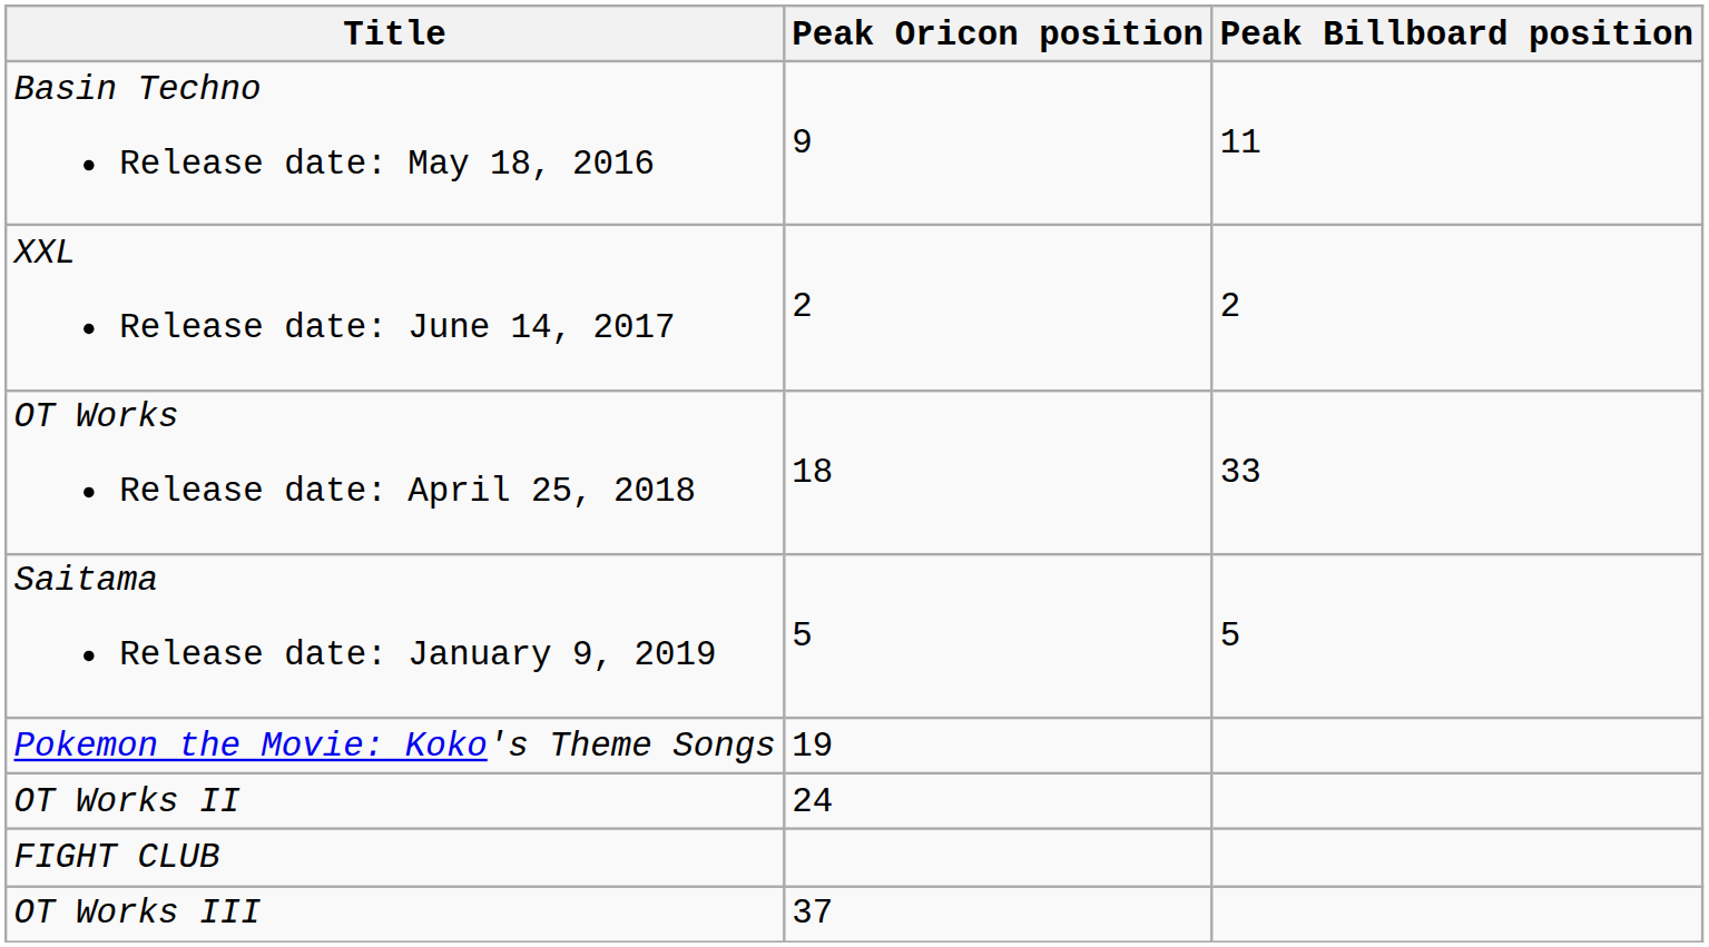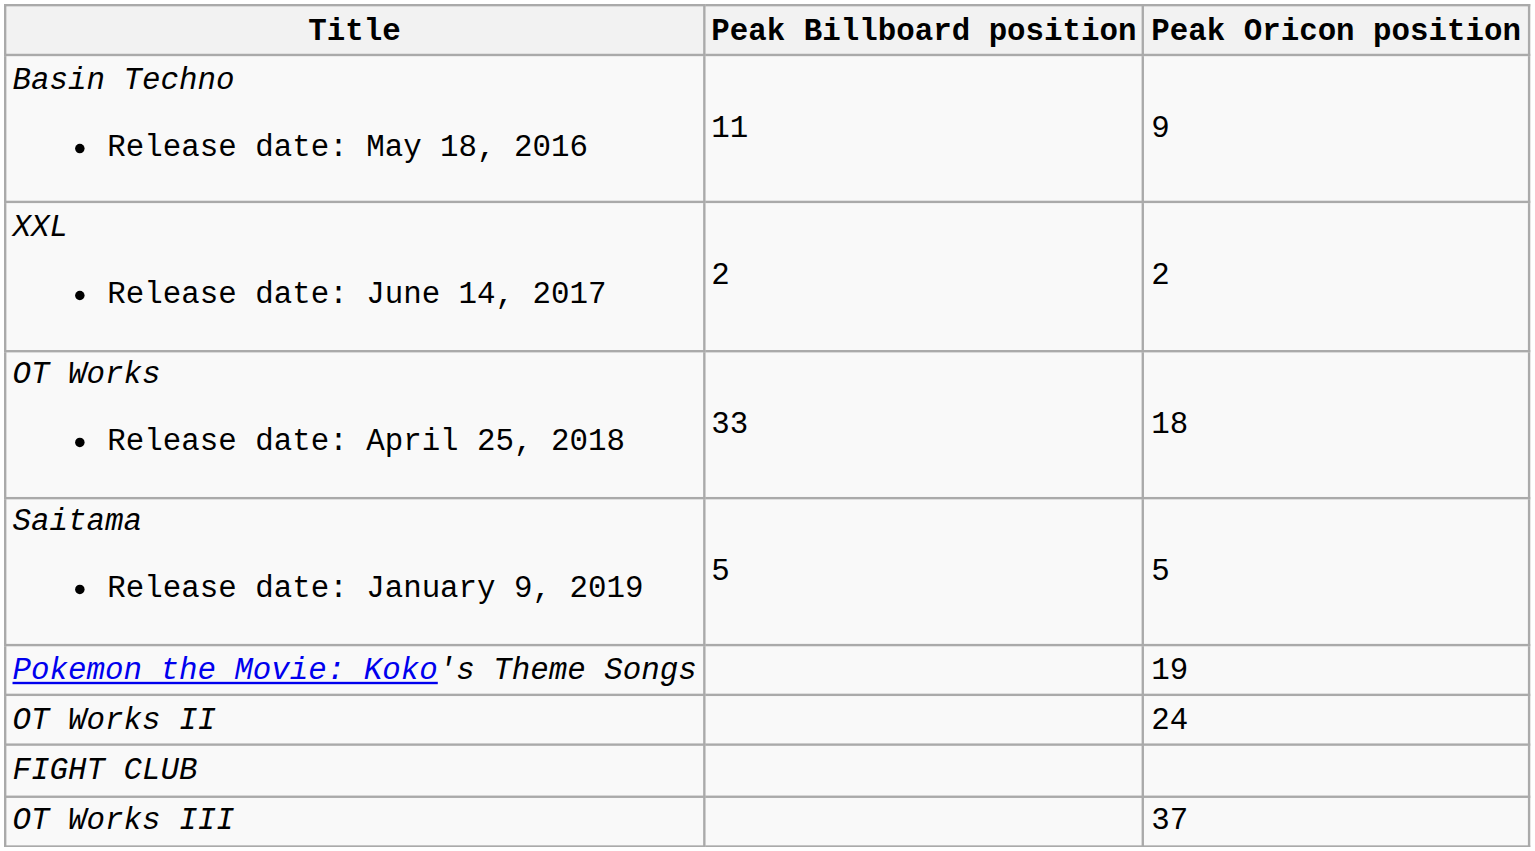columns swapped: Peak Oricon position <-> Peak Billboard position
